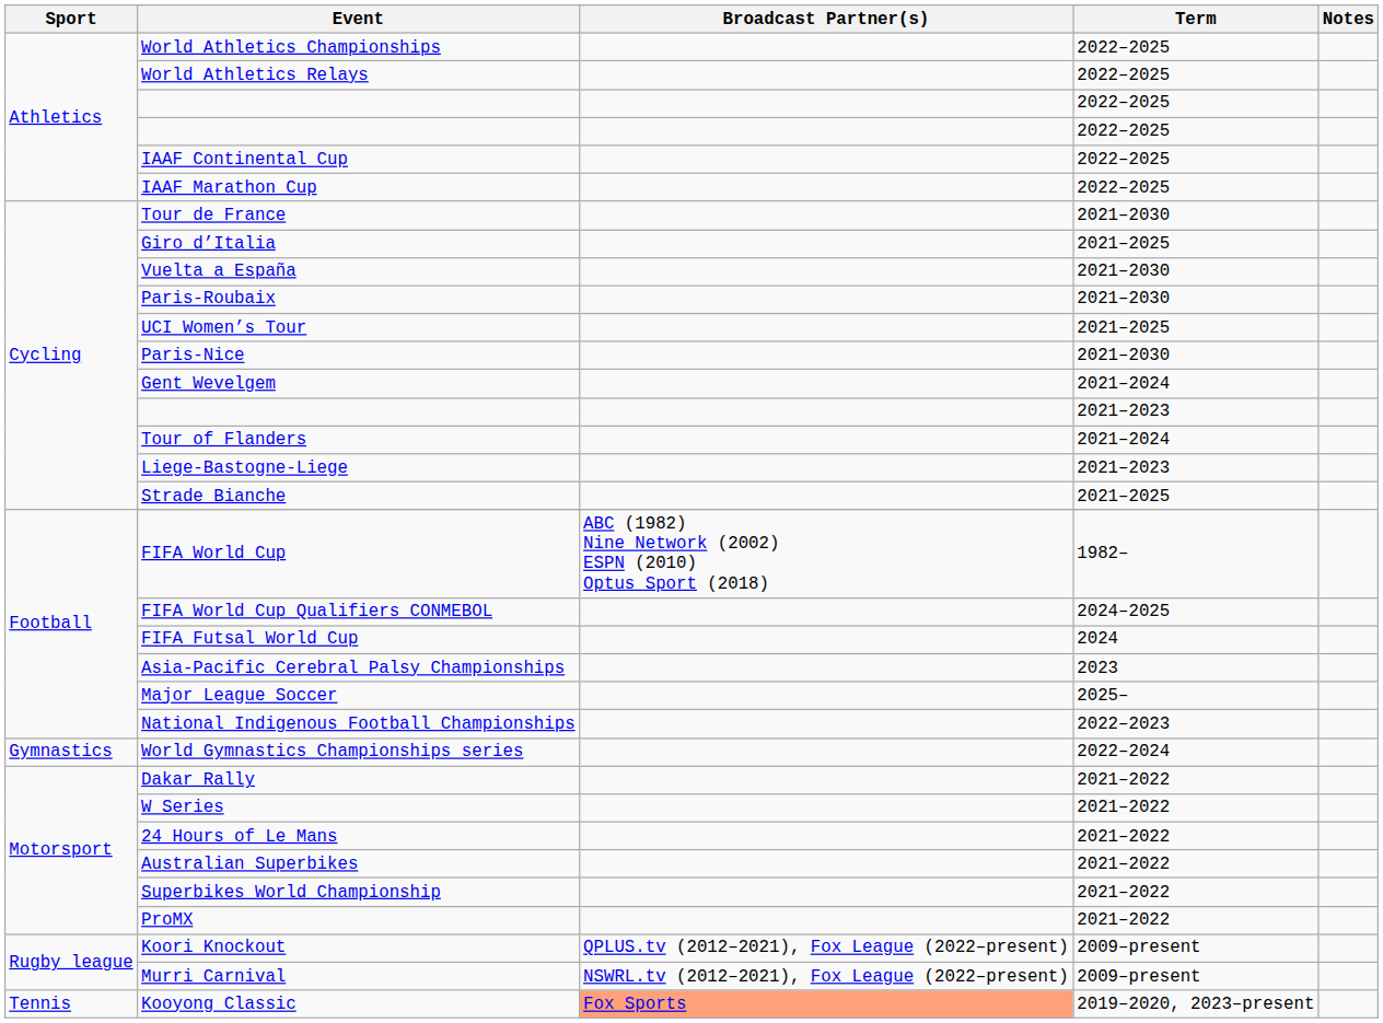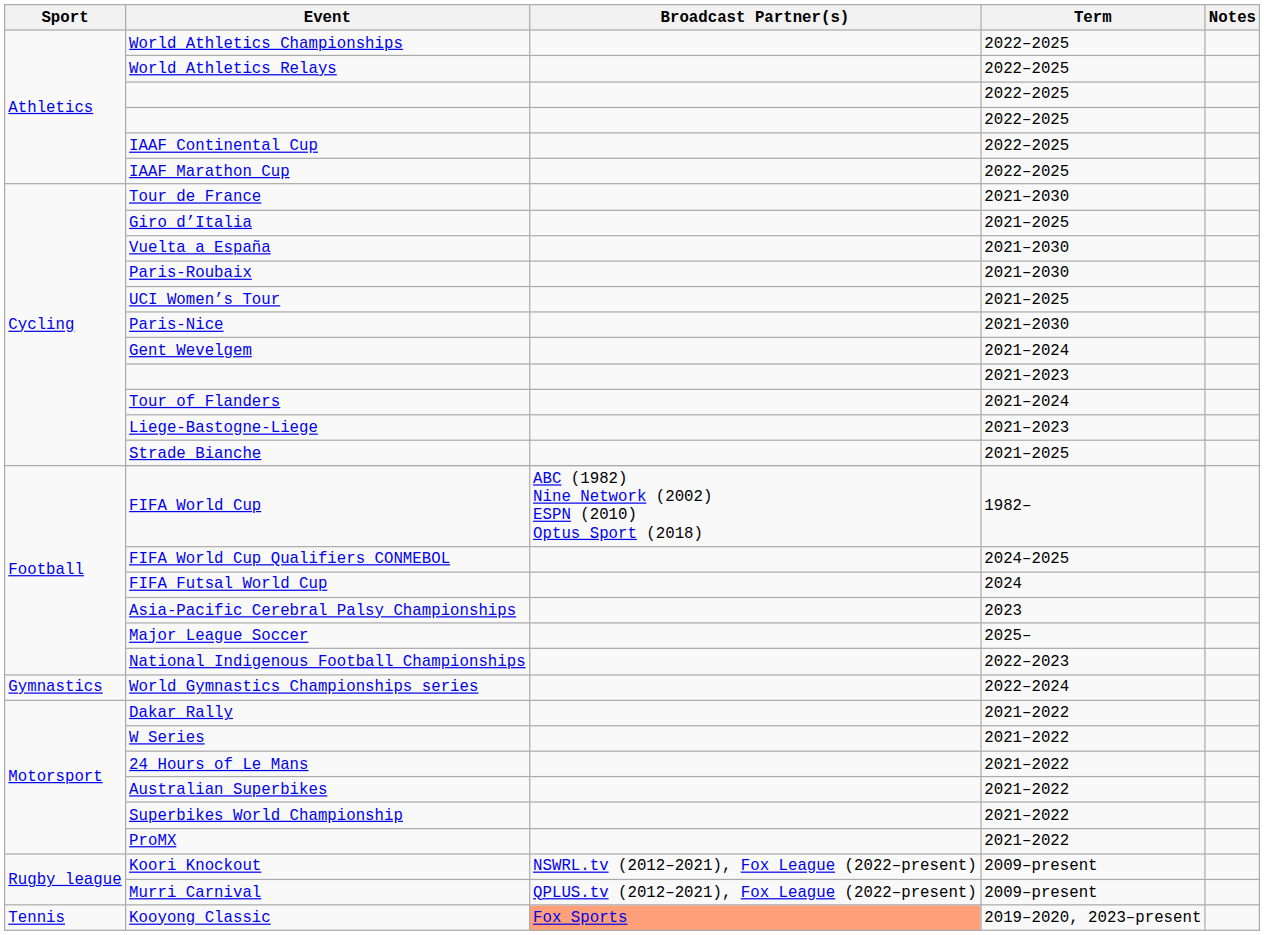Koori Knockout | Broadcast Partner(s): QPLUS.tv (2012–2021), Fox League (2022–present) -> NSWRL.tv (2012–2021), Fox League (2022–present)
Murri Carnival | Broadcast Partner(s): NSWRL.tv (2012–2021), Fox League (2022–present) -> QPLUS.tv (2012–2021), Fox League (2022–present)
